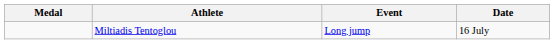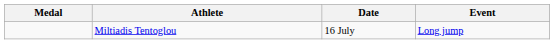columns swapped: Event <-> Date
